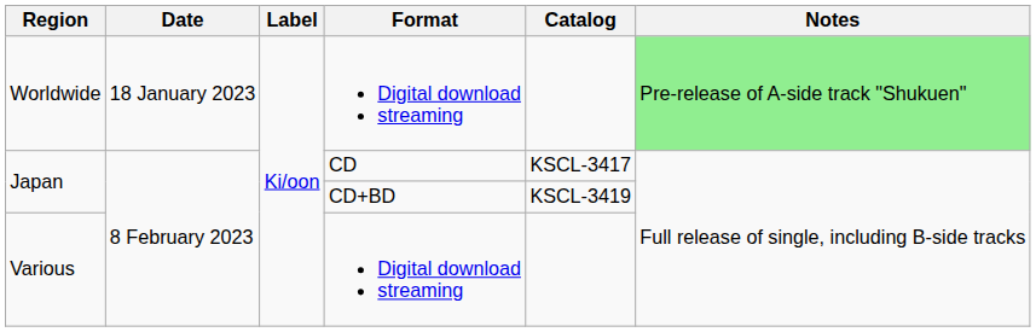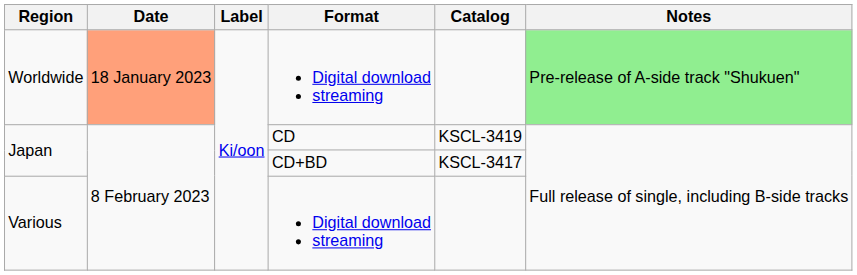Worldwide | Date: no background -> lightsalmon background
Japan / CD | Catalog: KSCL-3417 -> KSCL-3419
Japan / CD+BD | Catalog: KSCL-3419 -> KSCL-3417
